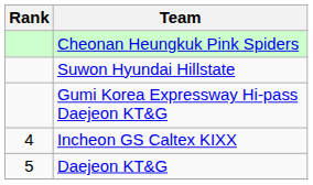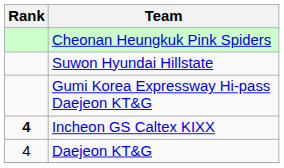Incheon GS Caltex KIXX | Rank: normal -> bold
Daejeon KT&G | Rank: 5 -> 4
